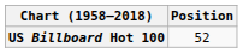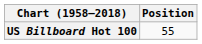US Billboard Hot 100 | Position: 52 -> 55
